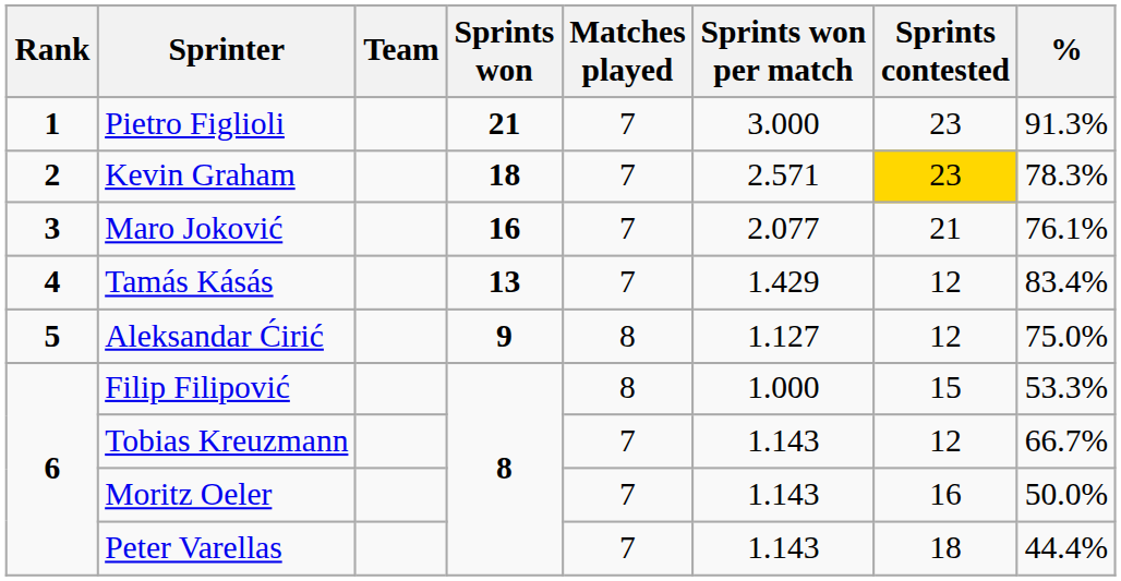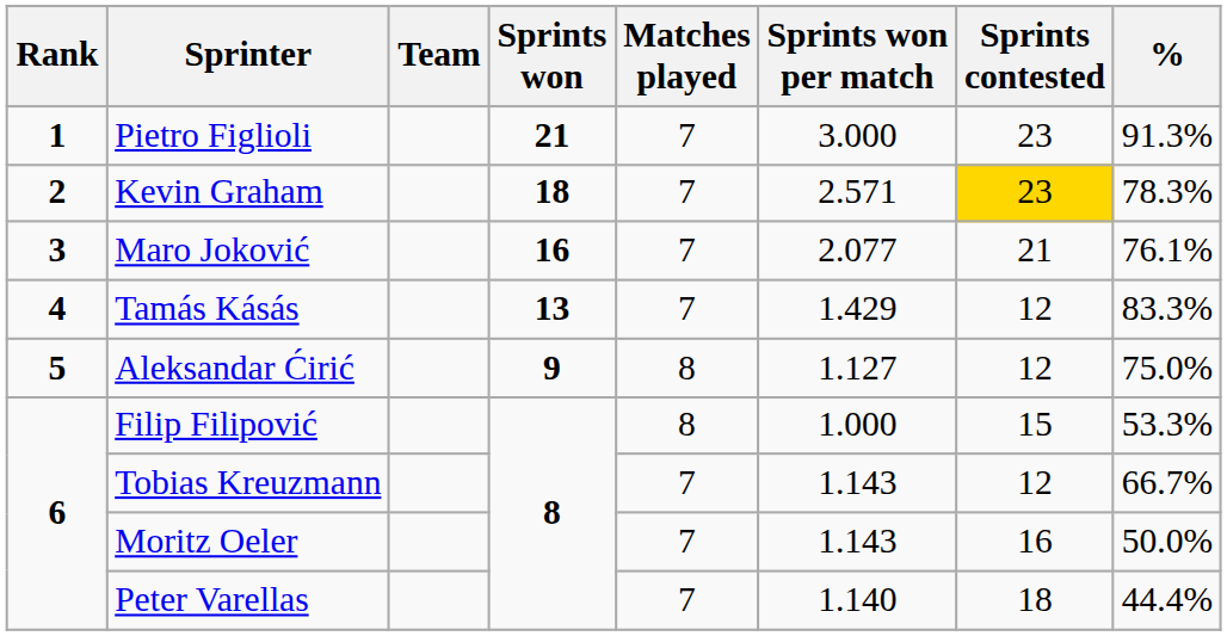Tamás Kásás | %: 83.4% -> 83.3%
Peter Varellas | Sprints won per match: 1.143 -> 1.140
